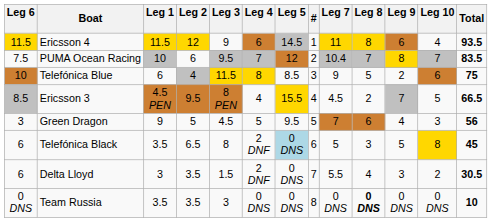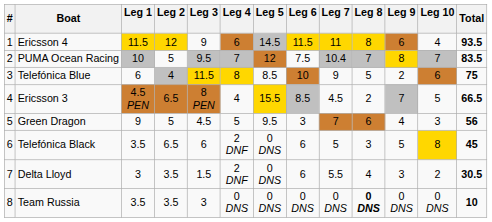columns swapped: # <-> Leg 6
PUMA Ocean Racing | Leg 2: 6 -> 5
Ericsson 3 | Leg 2: 9.5 -> 6.5
Telefónica Black | Leg 3: 8 -> 6
Telefónica Black | Leg 5: lightblue background -> no background
